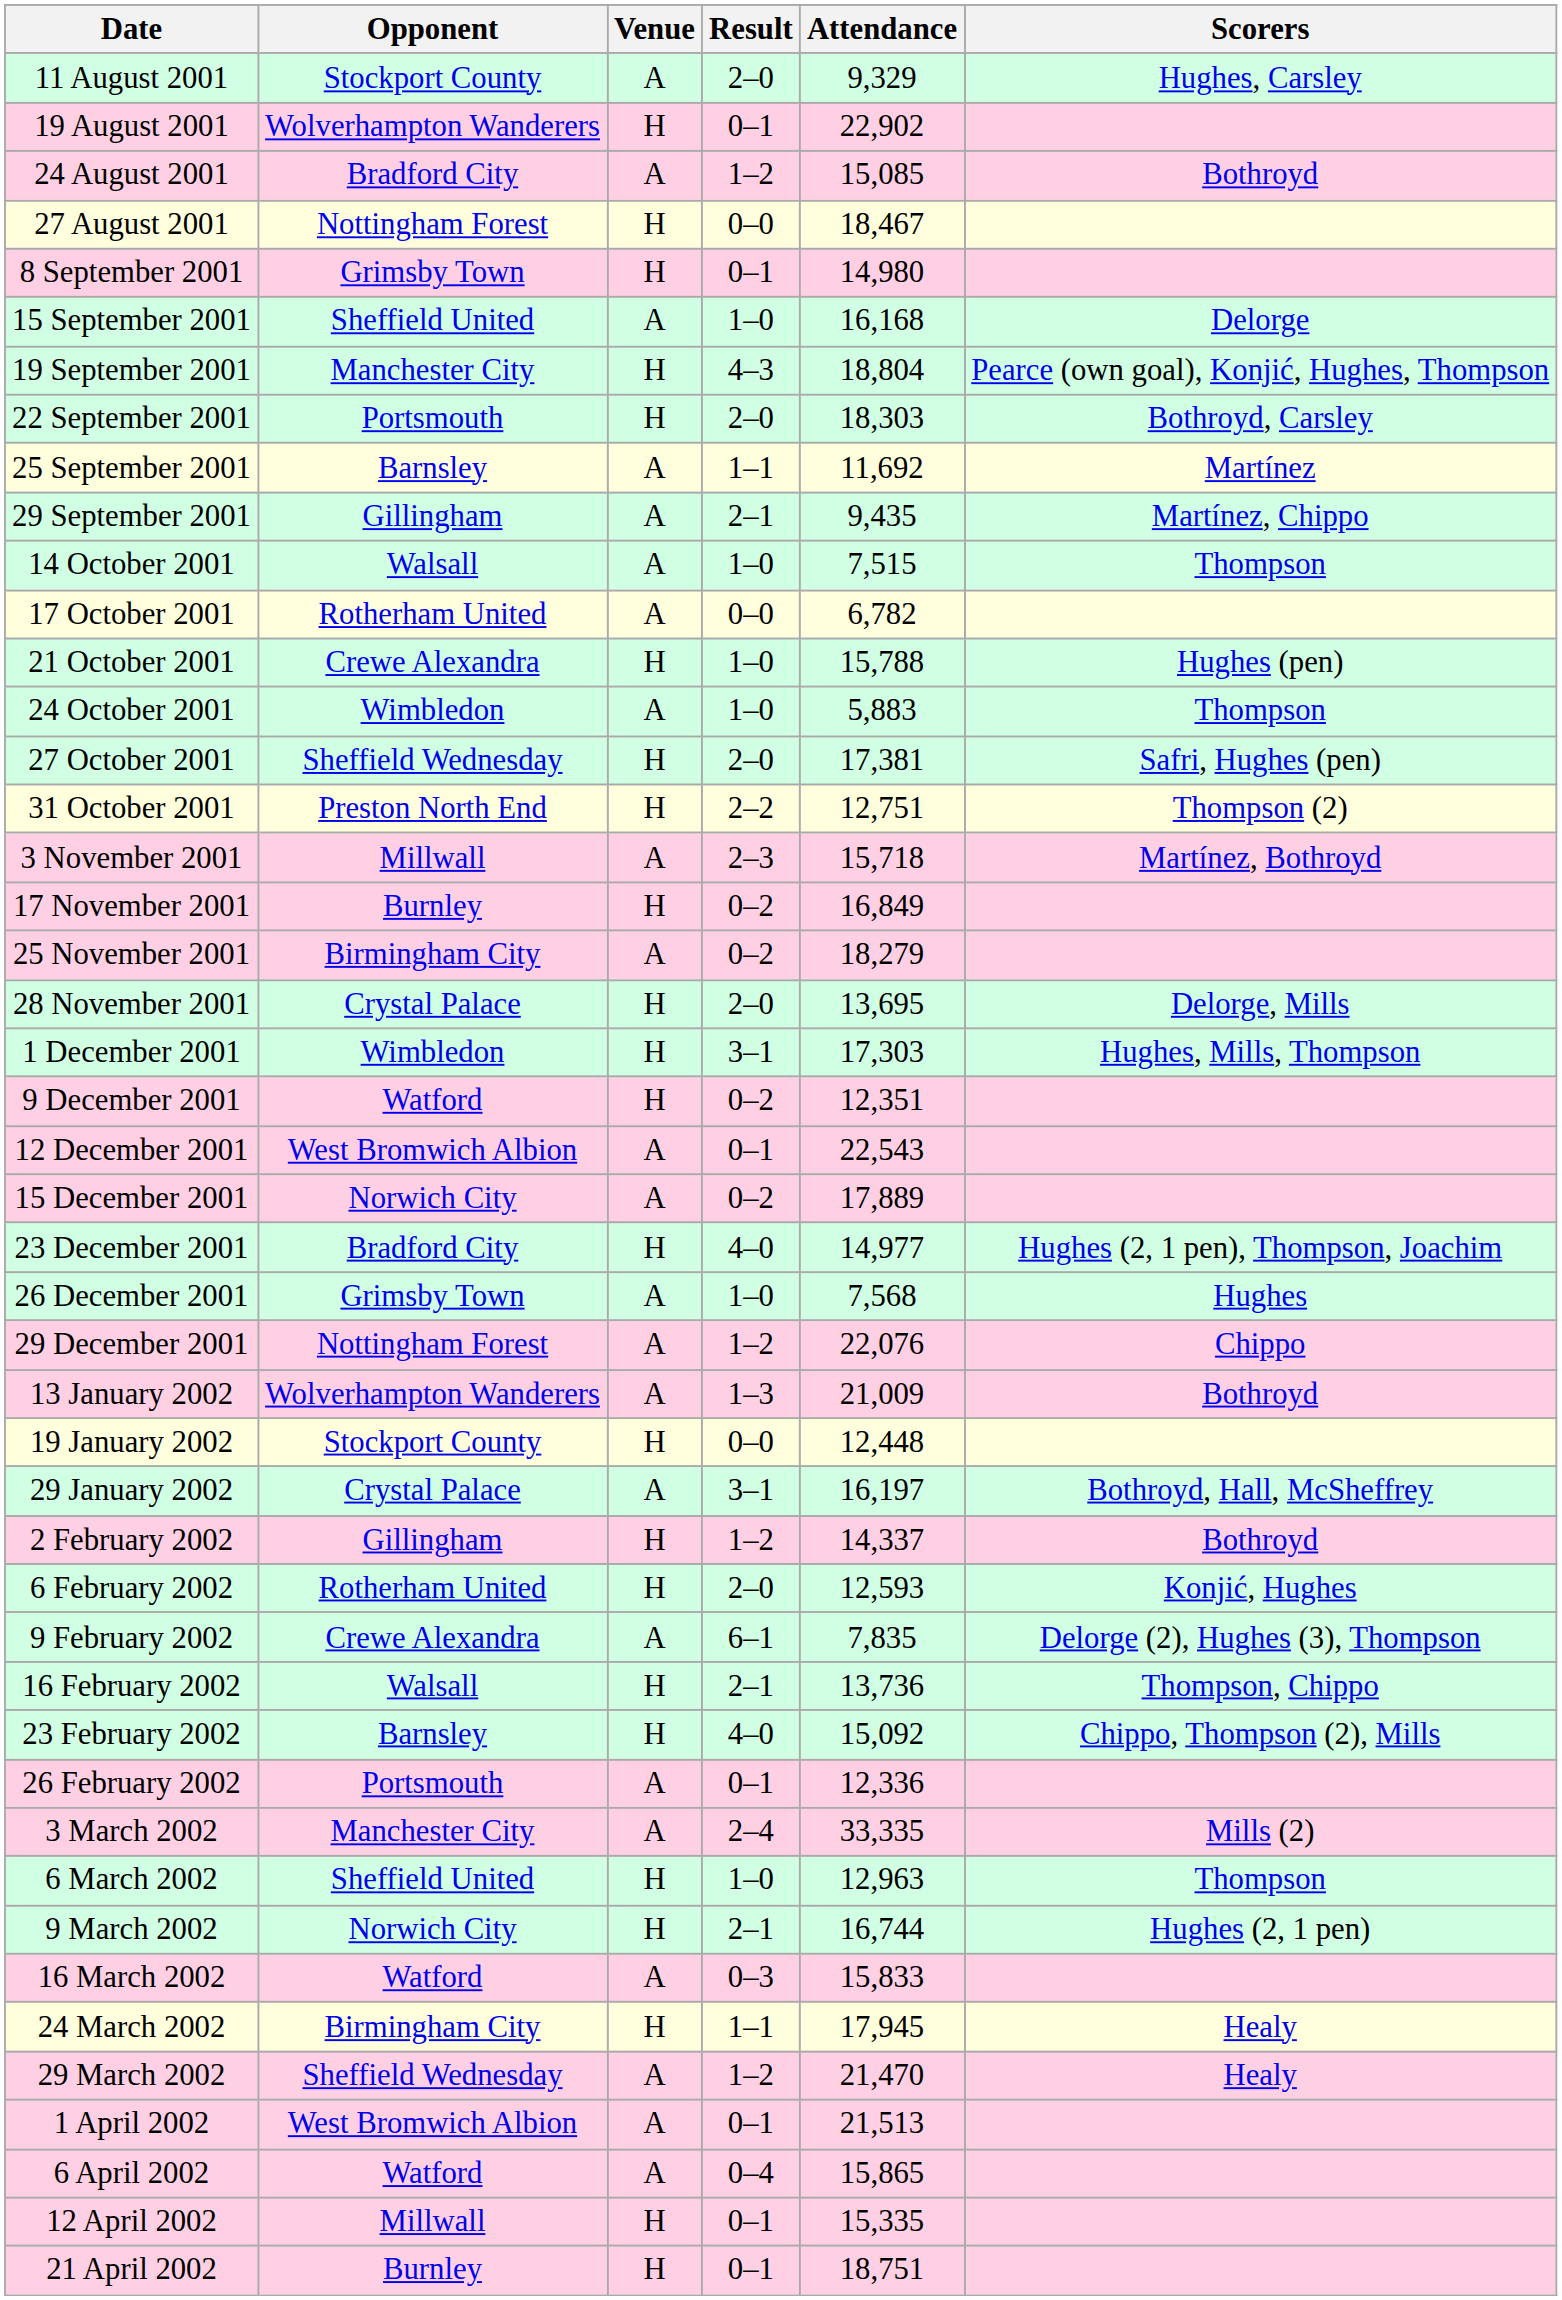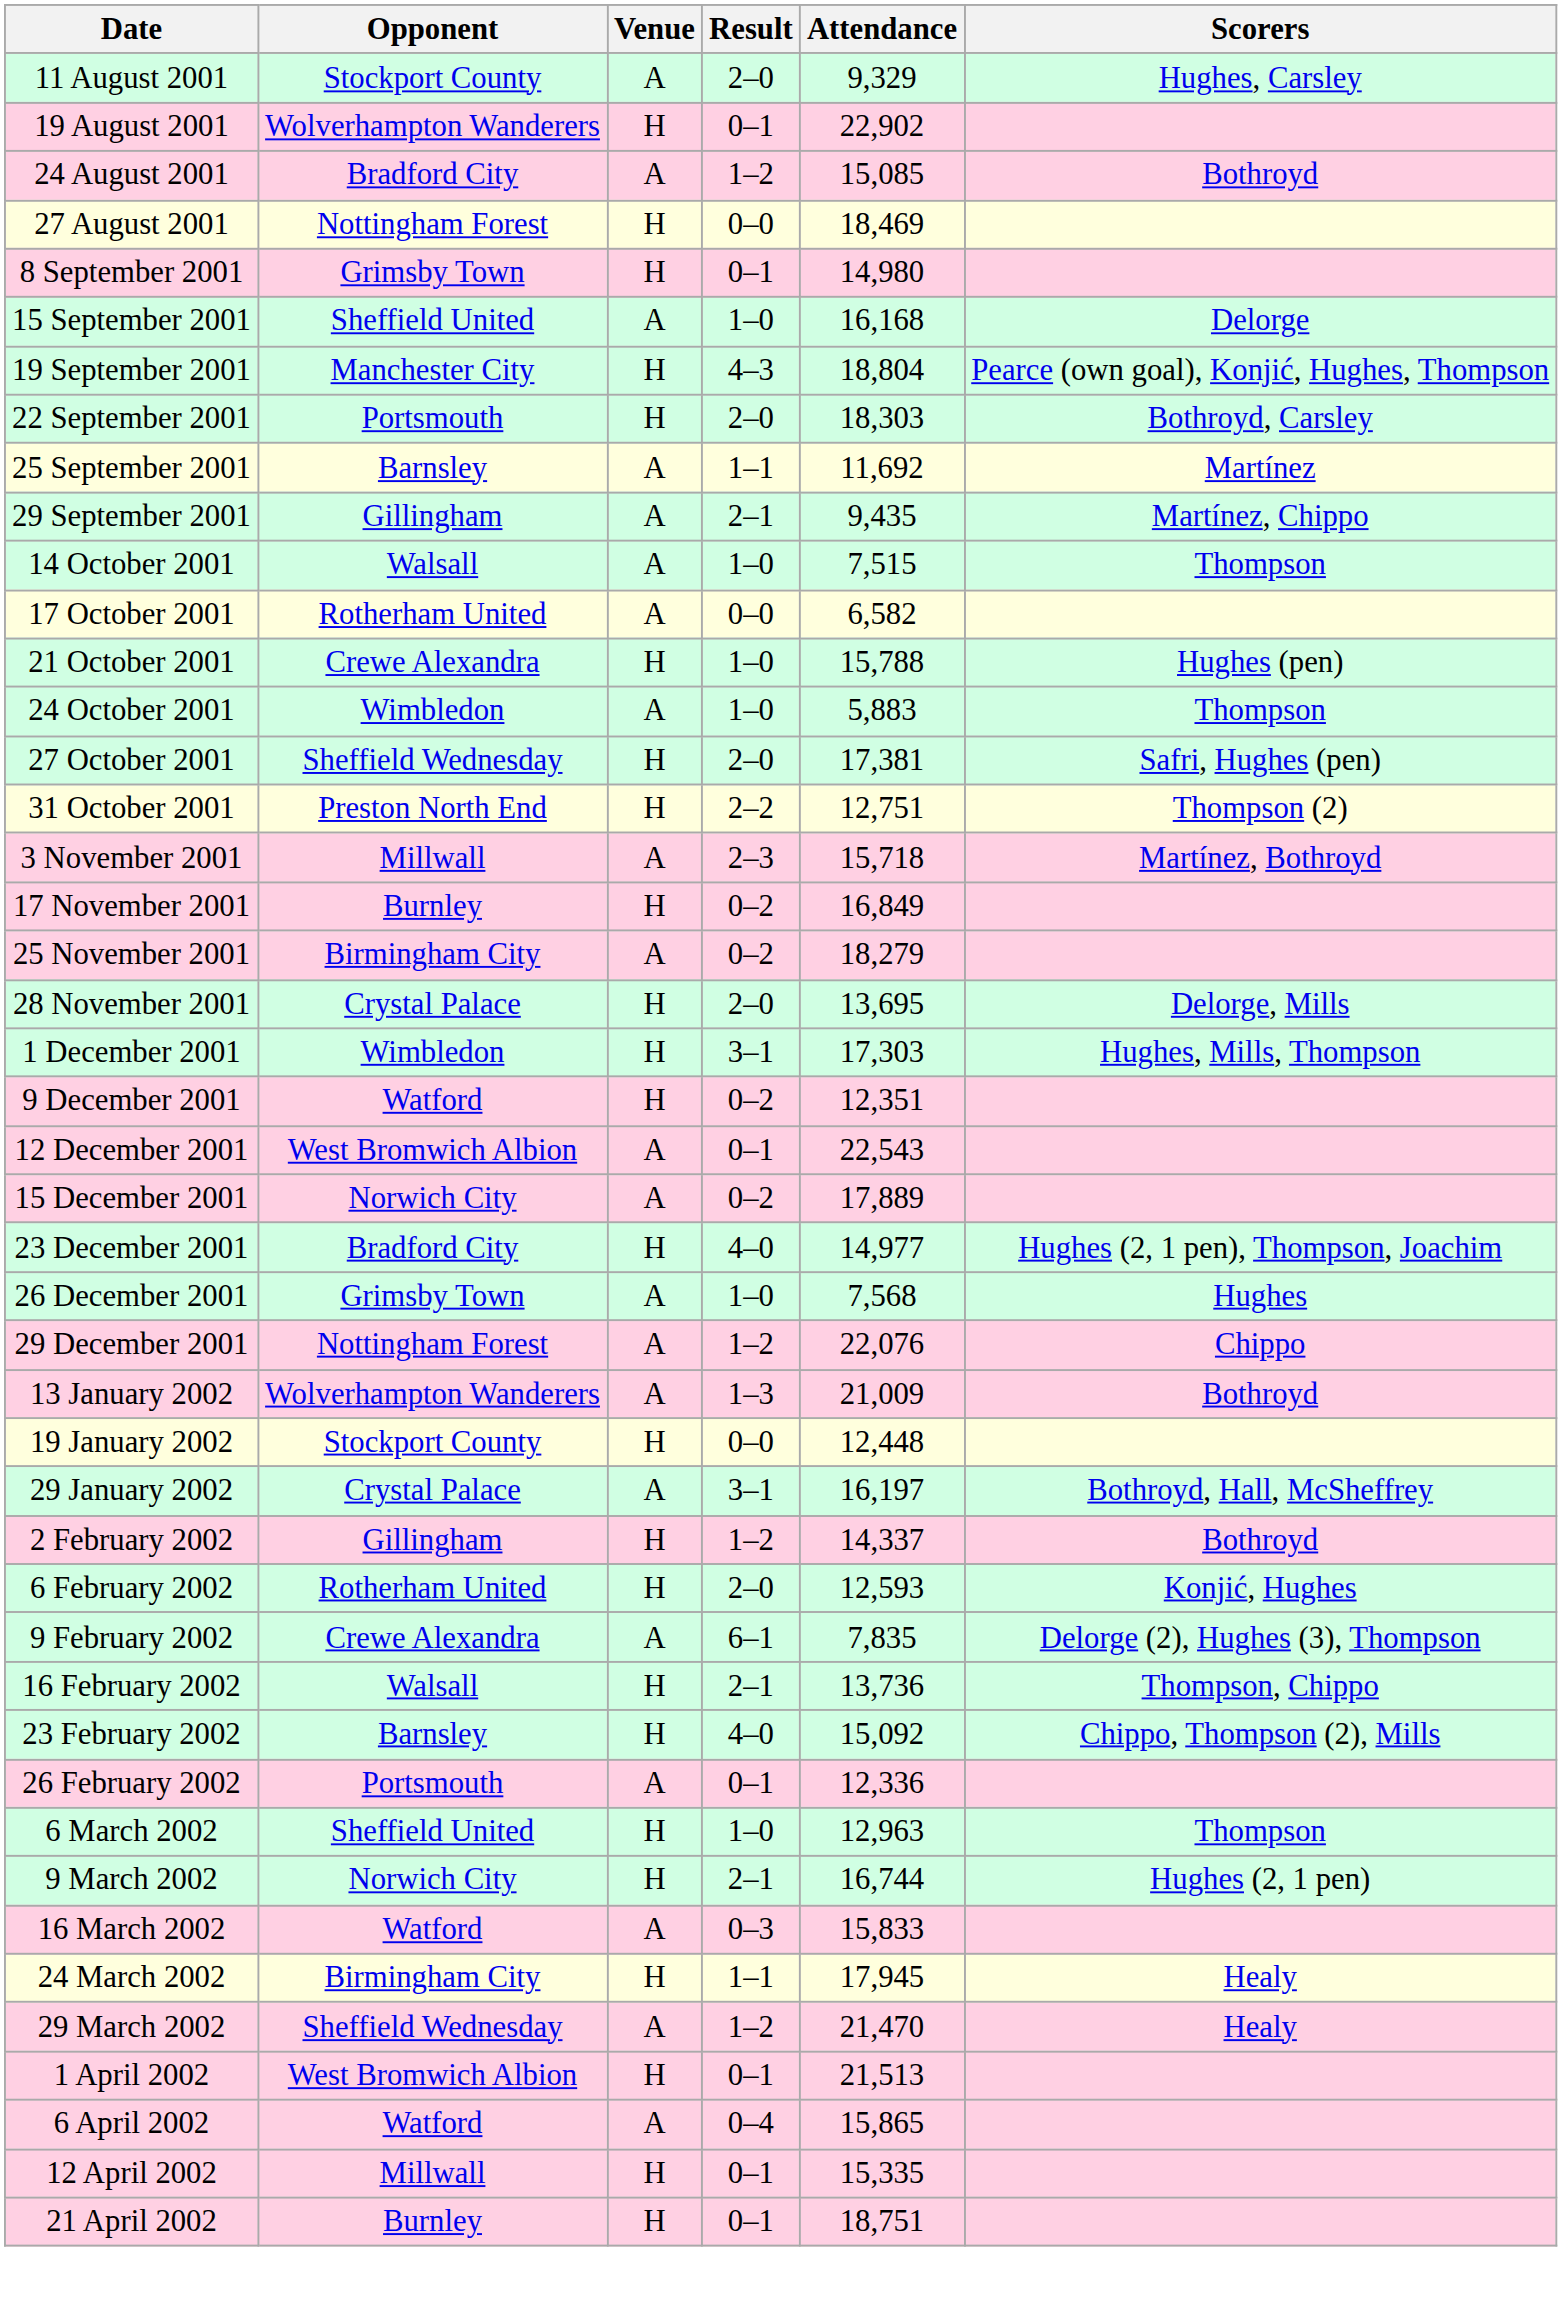27 August 2001 | Attendance: 18,467 -> 18,469
17 October 2001 | Attendance: 6,782 -> 6,582
- row: 3 March 2002 | Manchester City | A | 2–4 | 33,335 | Mills (2)
1 April 2002 | Venue: A -> H
